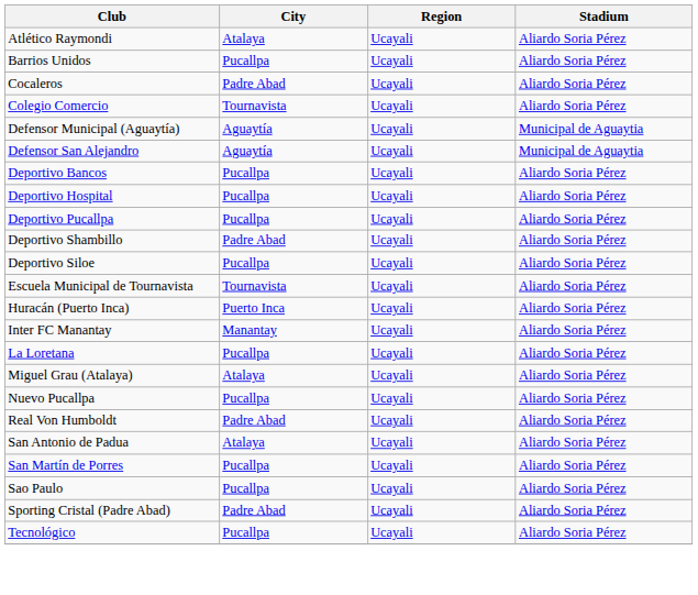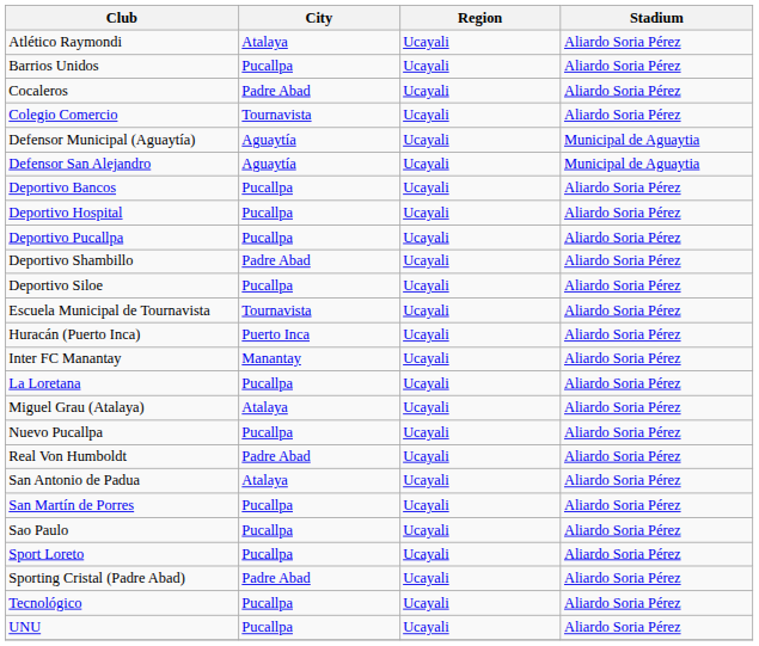+ row: Sport Loreto | Pucallpa | Ucayali | Aliardo Soria Pérez
+ row: UNU | Pucallpa | Ucayali | Aliardo Soria Pérez
